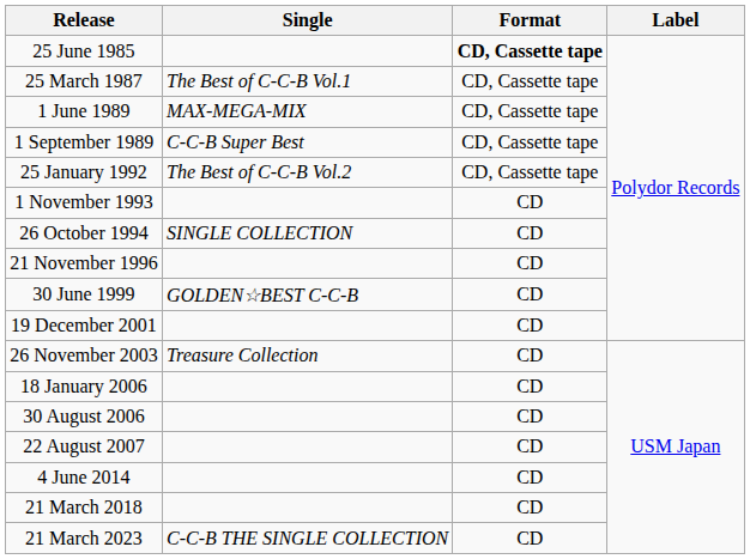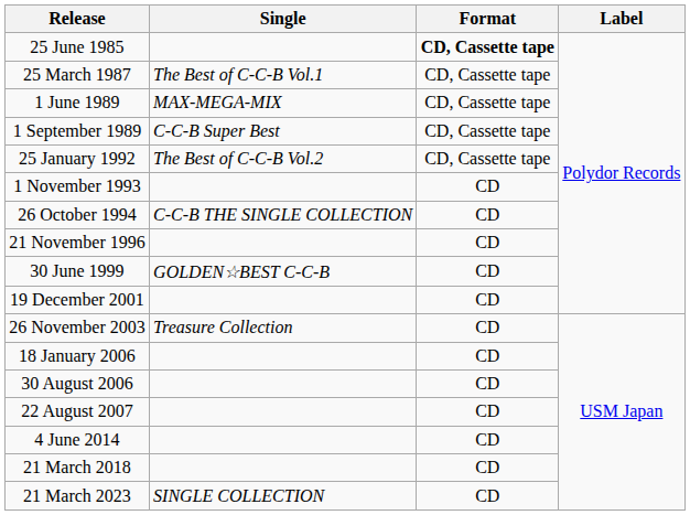26 October 1994 | Single: SINGLE COLLECTION -> C-C-B THE SINGLE COLLECTION
21 March 2023 | Single: C-C-B THE SINGLE COLLECTION -> SINGLE COLLECTION
